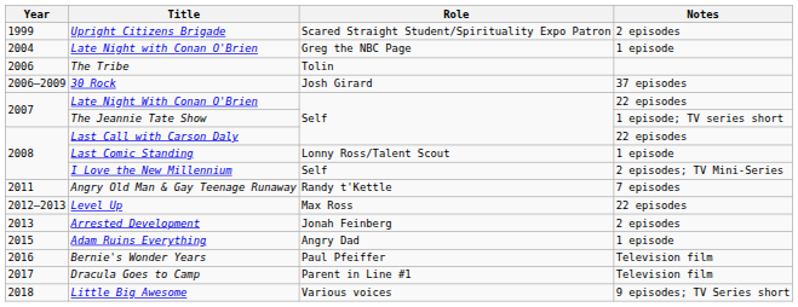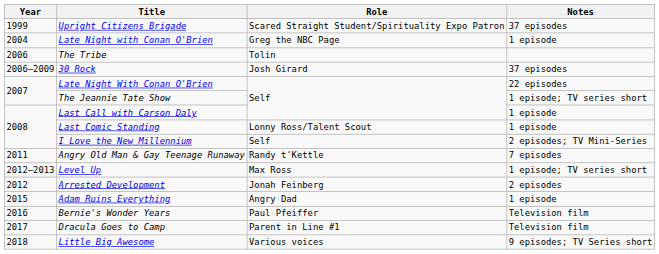Upright Citizens Brigade | Notes: 2 episodes -> 37 episodes
Last Call with Carson Daly | Notes: 22 episodes -> 1 episode
Level Up | Notes: 22 episodes -> 1 episode; TV series short
Arrested Development | Year: 2013 -> 2012
